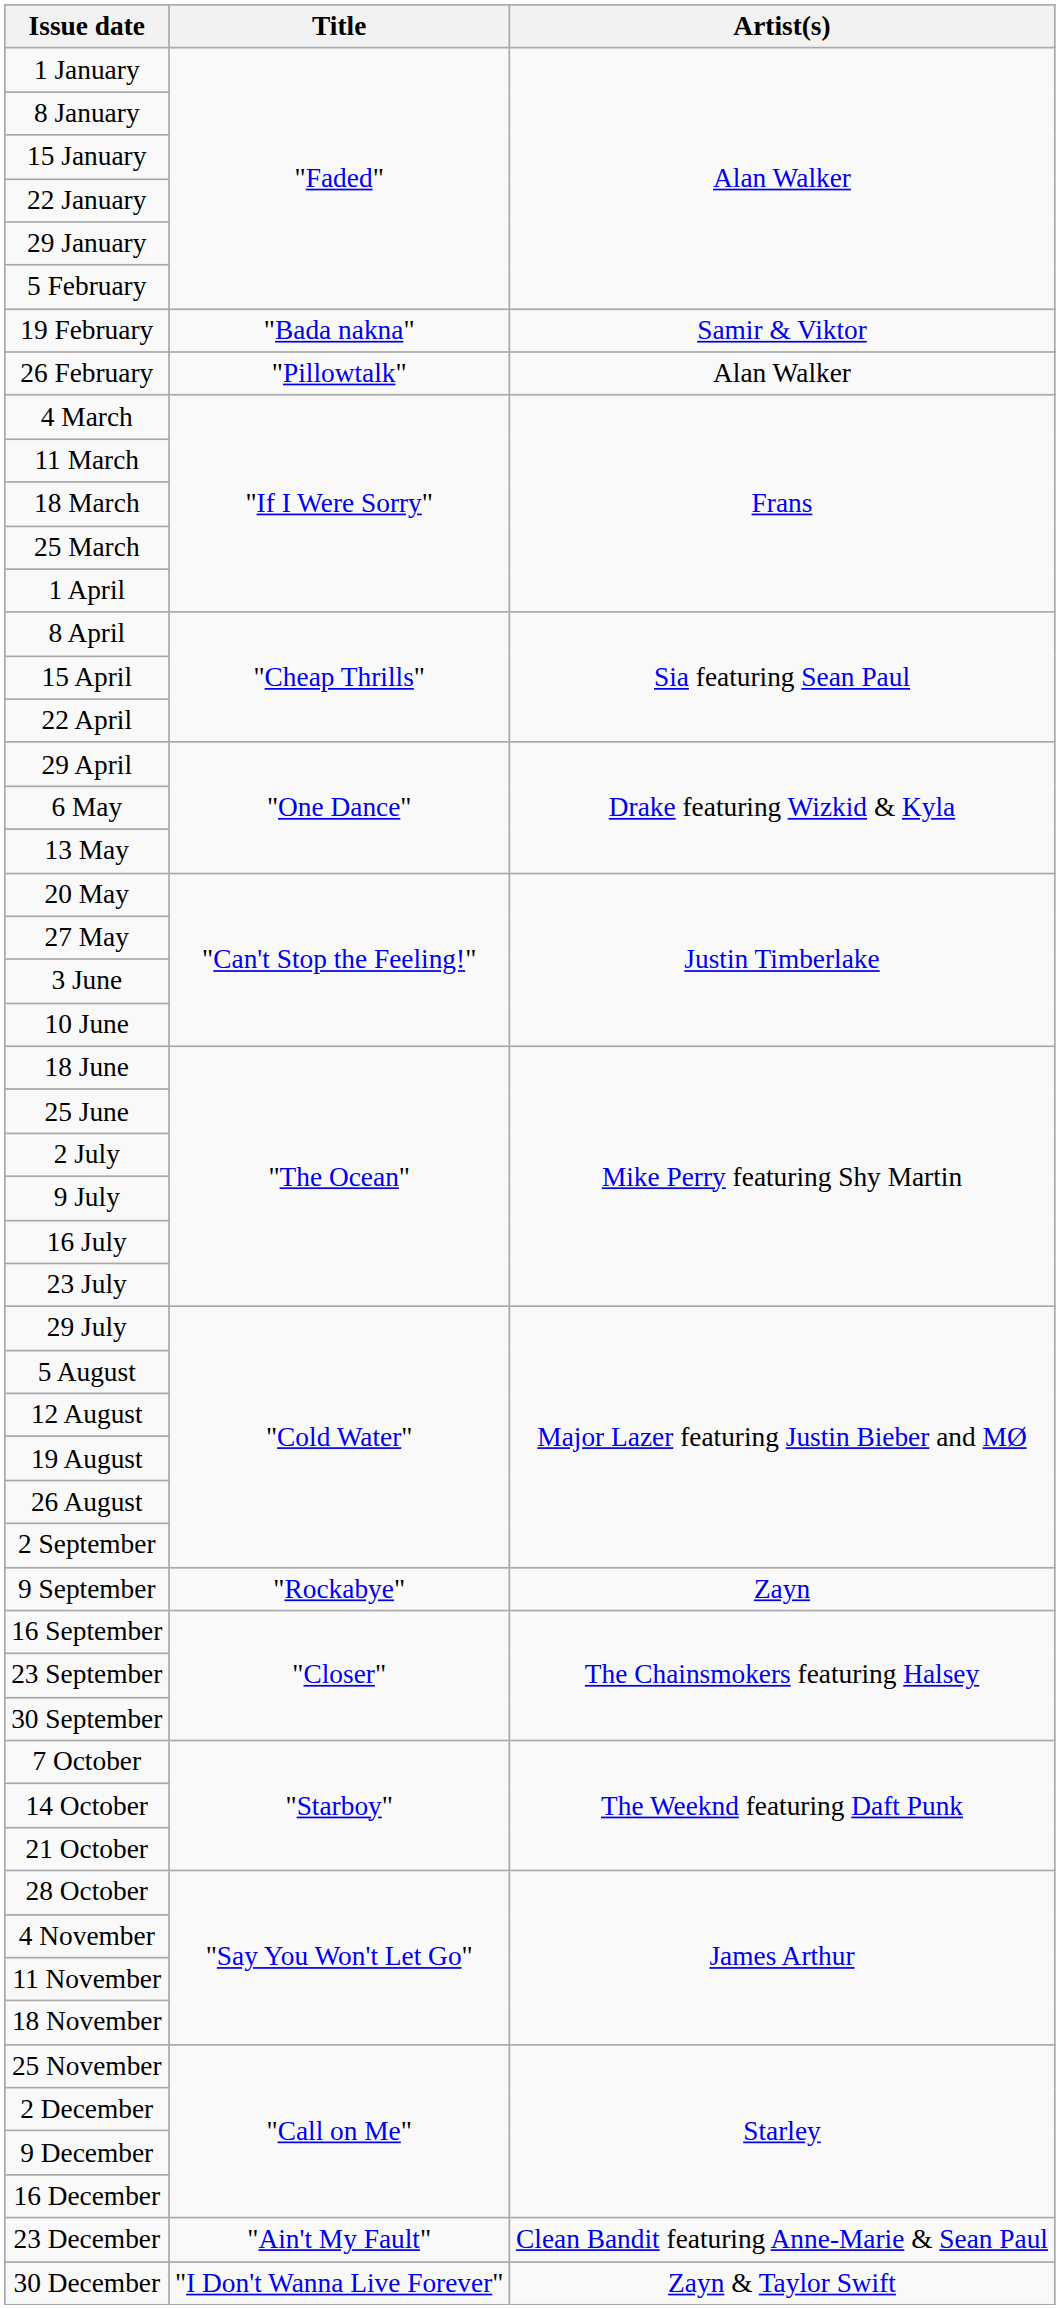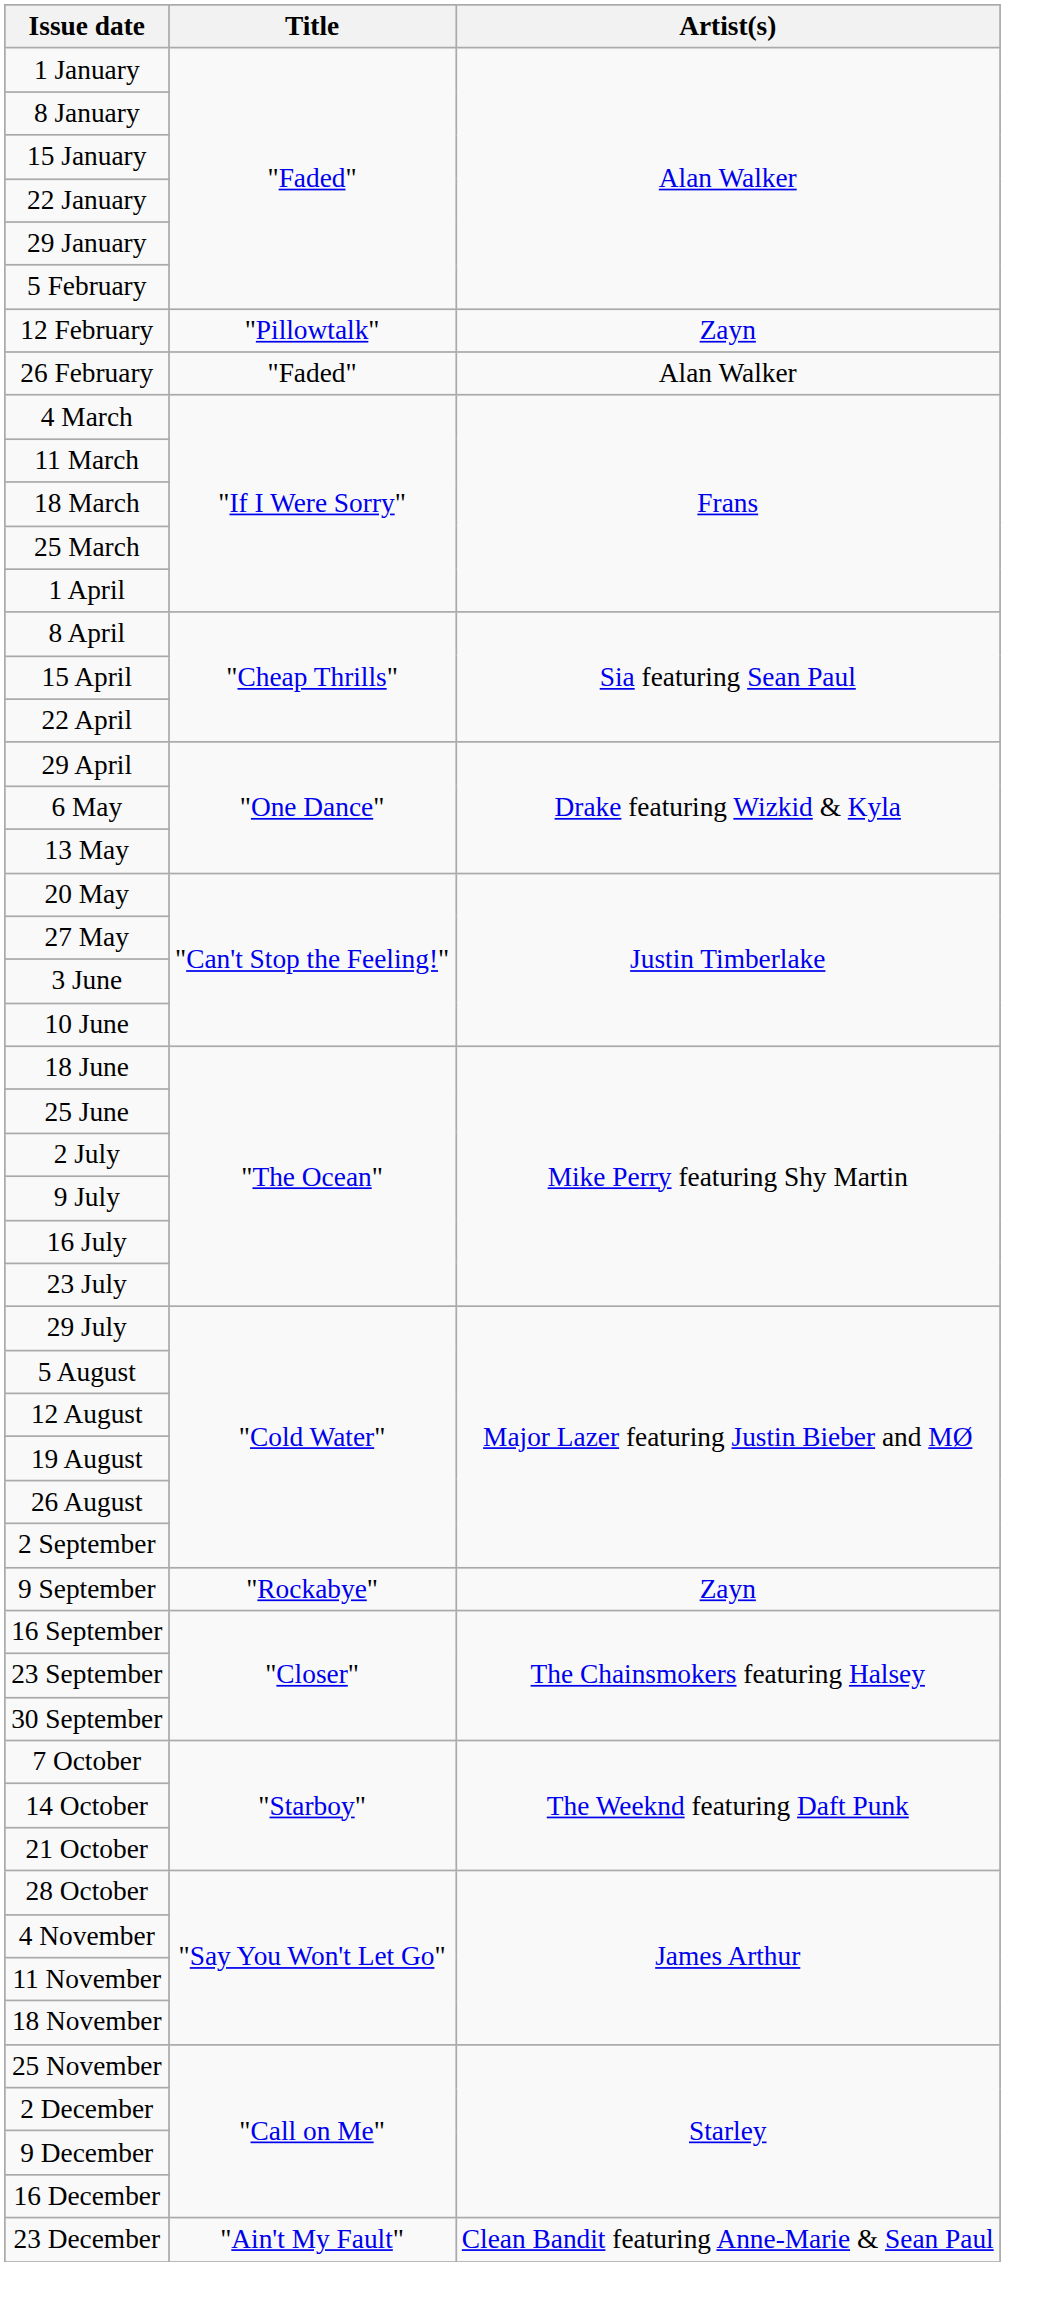+ row: 12 February | "Pillowtalk" | Zayn
- row: 19 February | "Bada nakna" | Samir & Viktor
26 February | Title: "Pillowtalk" -> "Faded"
- row: 30 December | "I Don't Wanna Live Forever" | Zayn & Taylor Swift
